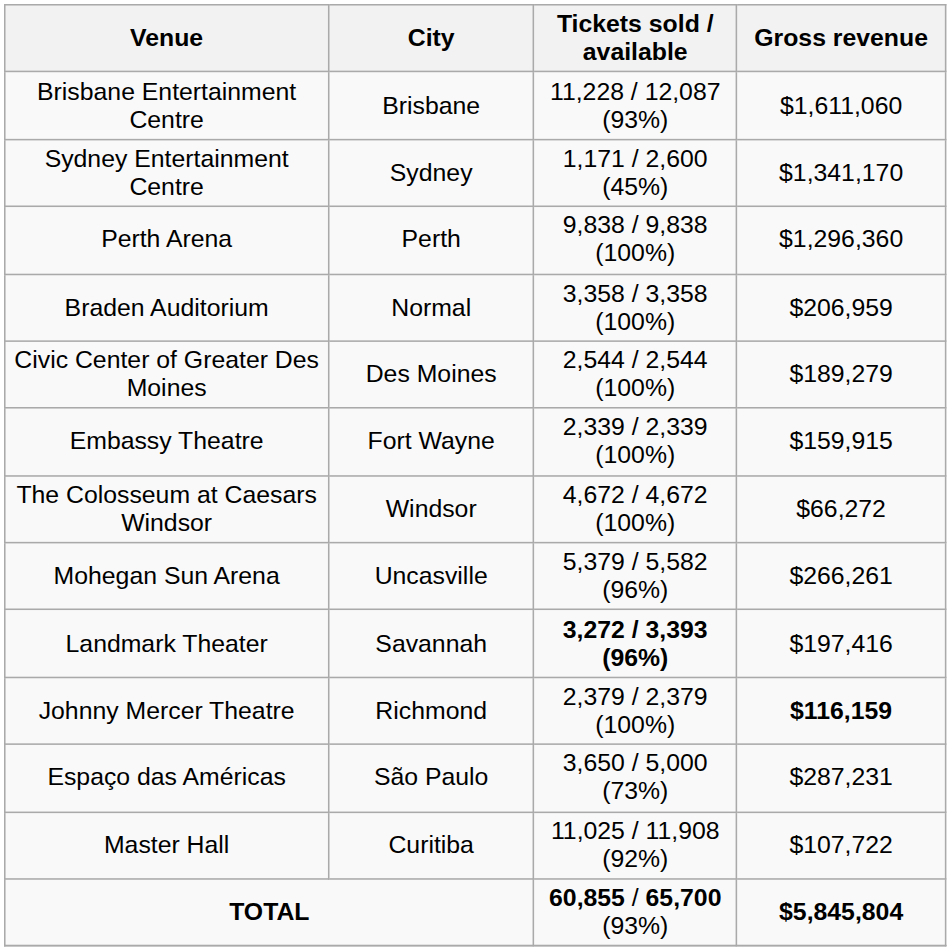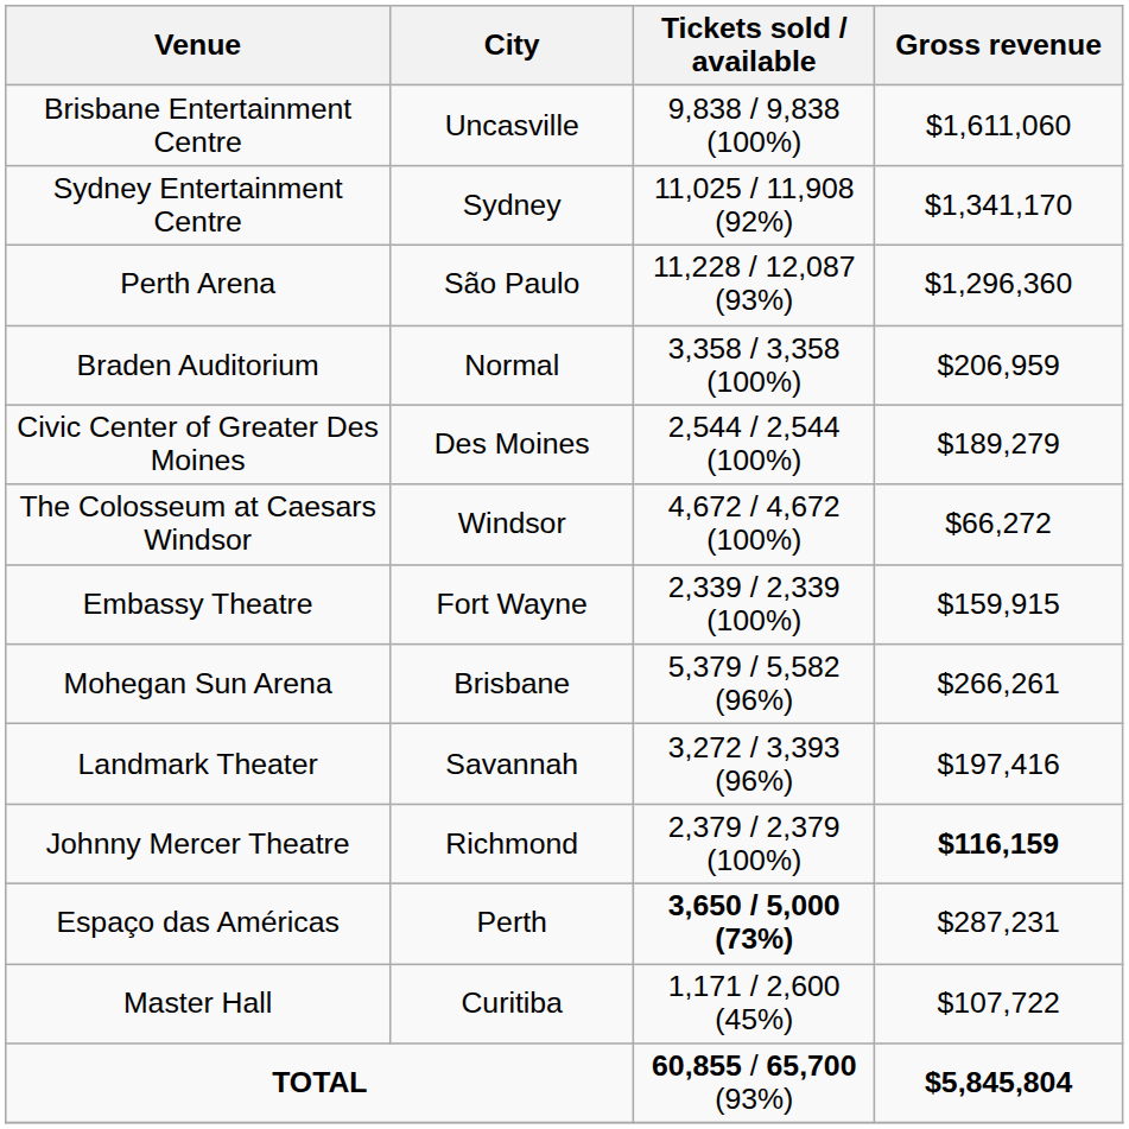Brisbane Entertainment Centre | City: Brisbane -> Uncasville
Brisbane Entertainment Centre | Tickets sold / available: 11,228 / 12,087 (93%) -> 9,838 / 9,838 (100%)
Sydney Entertainment Centre | Tickets sold / available: 1,171 / 2,600 (45%) -> 11,025 / 11,908 (92%)
Perth Arena | City: Perth -> São Paulo
Perth Arena | Tickets sold / available: 9,838 / 9,838 (100%) -> 11,228 / 12,087 (93%)
rows swapped: Embassy Theatre <-> The Colosseum at Caesars Windsor
Mohegan Sun Arena | City: Uncasville -> Brisbane
Landmark Theater | Tickets sold / available: bold -> normal
Espaço das Américas | City: São Paulo -> Perth
Espaço das Américas | Tickets sold / available: normal -> bold
Master Hall | Tickets sold / available: 11,025 / 11,908 (92%) -> 1,171 / 2,600 (45%)
